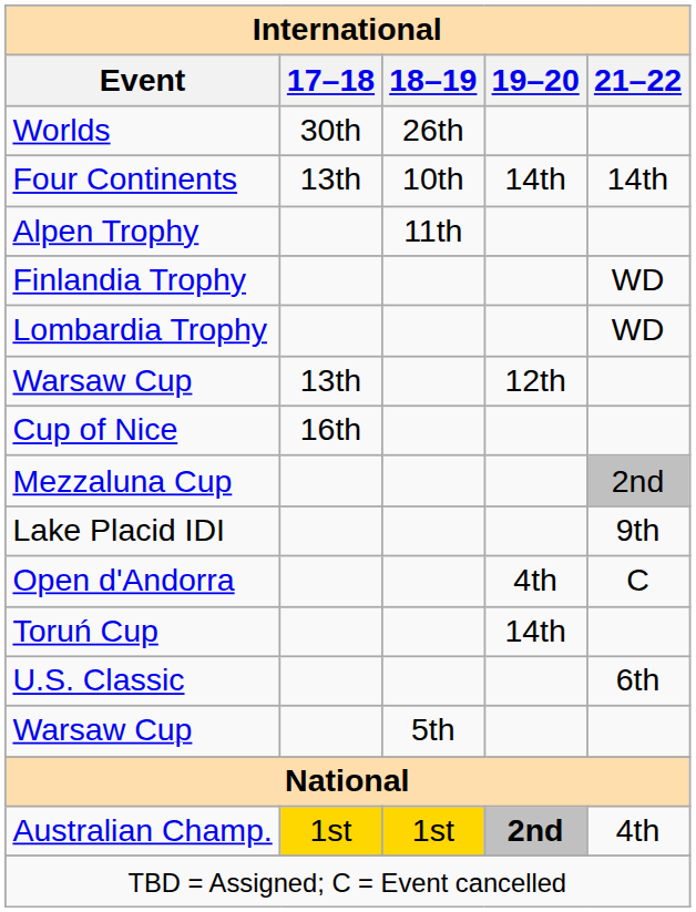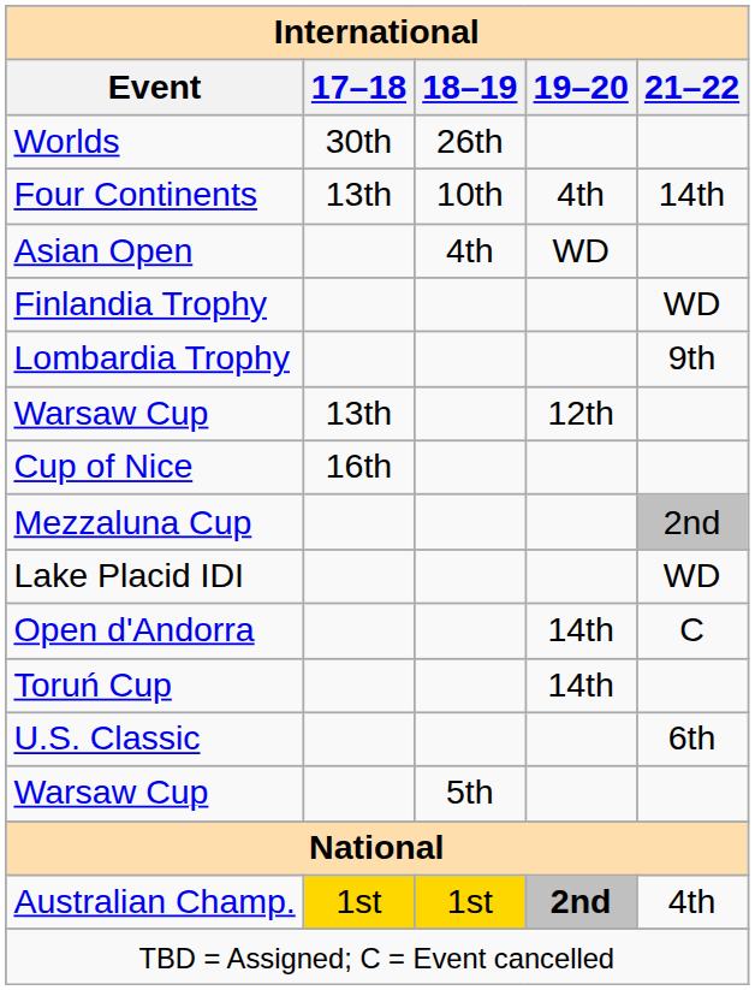Four Continents | 19–20: 14th -> 4th
- row: Alpen Trophy | 11th
+ row: Asian Open | 4th | WD
Lombardia Trophy | 21–22: WD -> 9th
Lake Placid IDI | 21–22: 9th -> WD
Open d'Andorra | 19–20: 4th -> 14th
